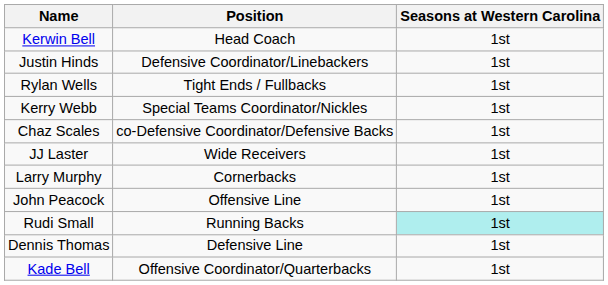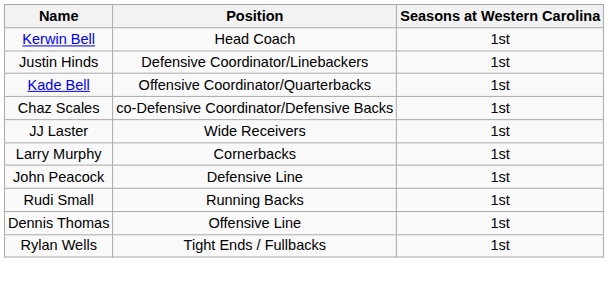rows swapped: Kade Bell <-> Rylan Wells
- row: Kerry Webb | Special Teams Coordinator/Nickles | 1st
John Peacock | Position: Offensive Line -> Defensive Line
Rudi Small | Seasons at Western Carolina: paleturquoise background -> no background
Dennis Thomas | Position: Defensive Line -> Offensive Line
